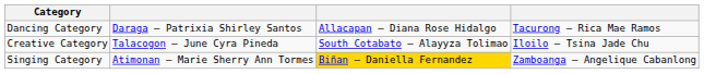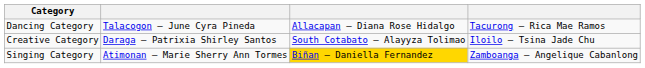Dancing Category | column 2: Daraga – Patrixia Shirley Santos -> Talacogon – June Cyra Pineda
Creative Category | column 2: Talacogon – June Cyra Pineda -> Daraga – Patrixia Shirley Santos
